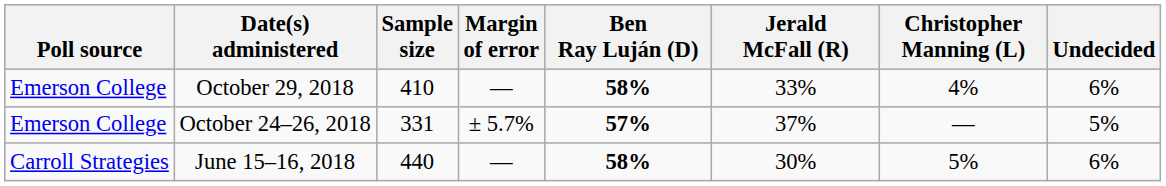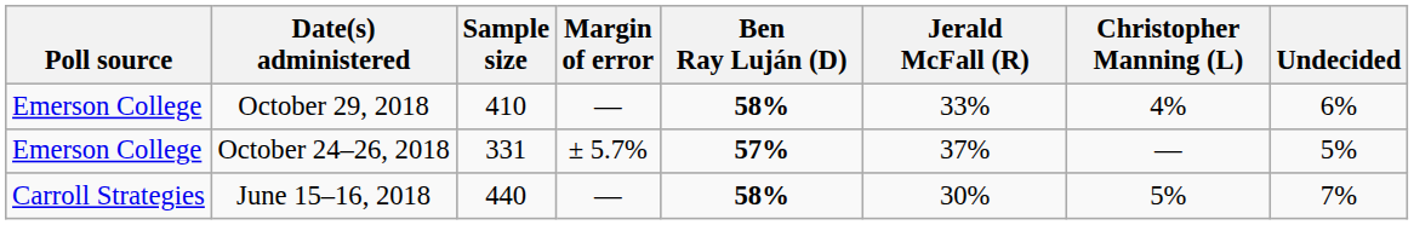June 15–16, 2018 | Undecided: 6% -> 7%
